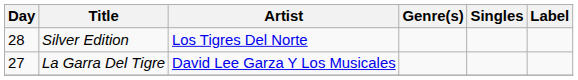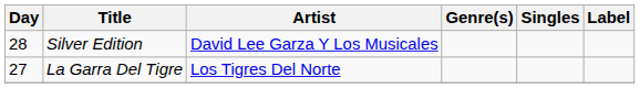Silver Edition | Artist: Los Tigres Del Norte -> David Lee Garza Y Los Musicales
La Garra Del Tigre | Artist: David Lee Garza Y Los Musicales -> Los Tigres Del Norte
